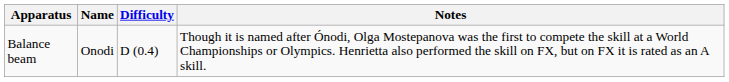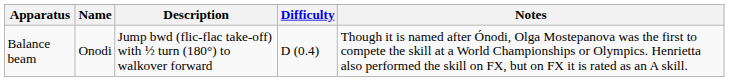+ column: Description | Jump bwd (flic-flac take-off) with ½ turn (180°) to walkover forward
